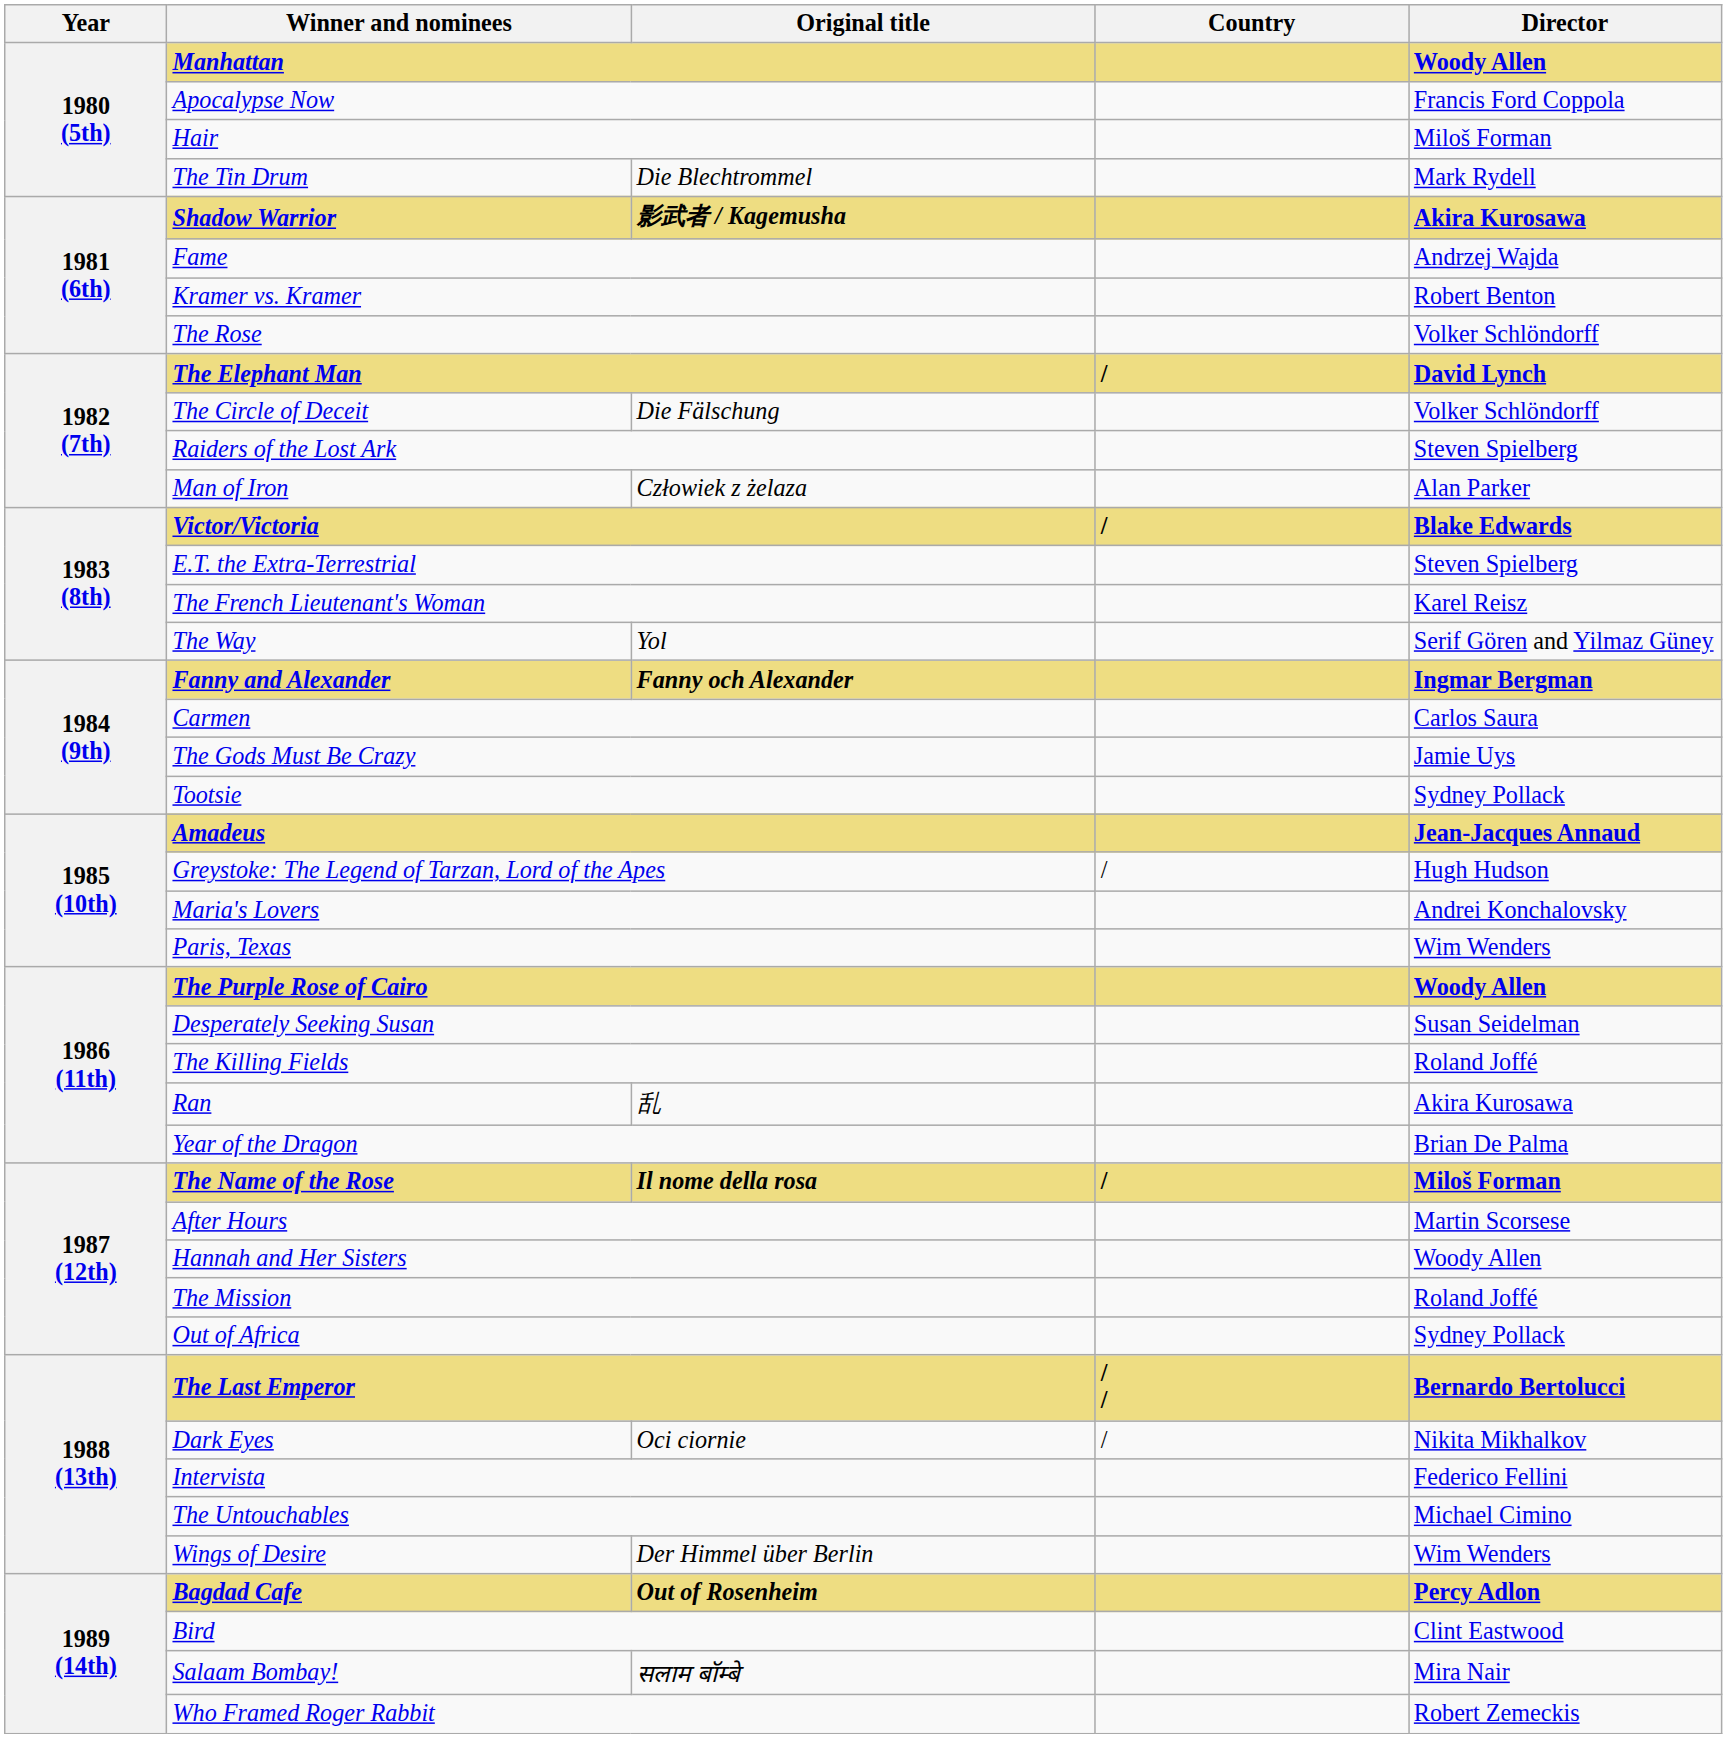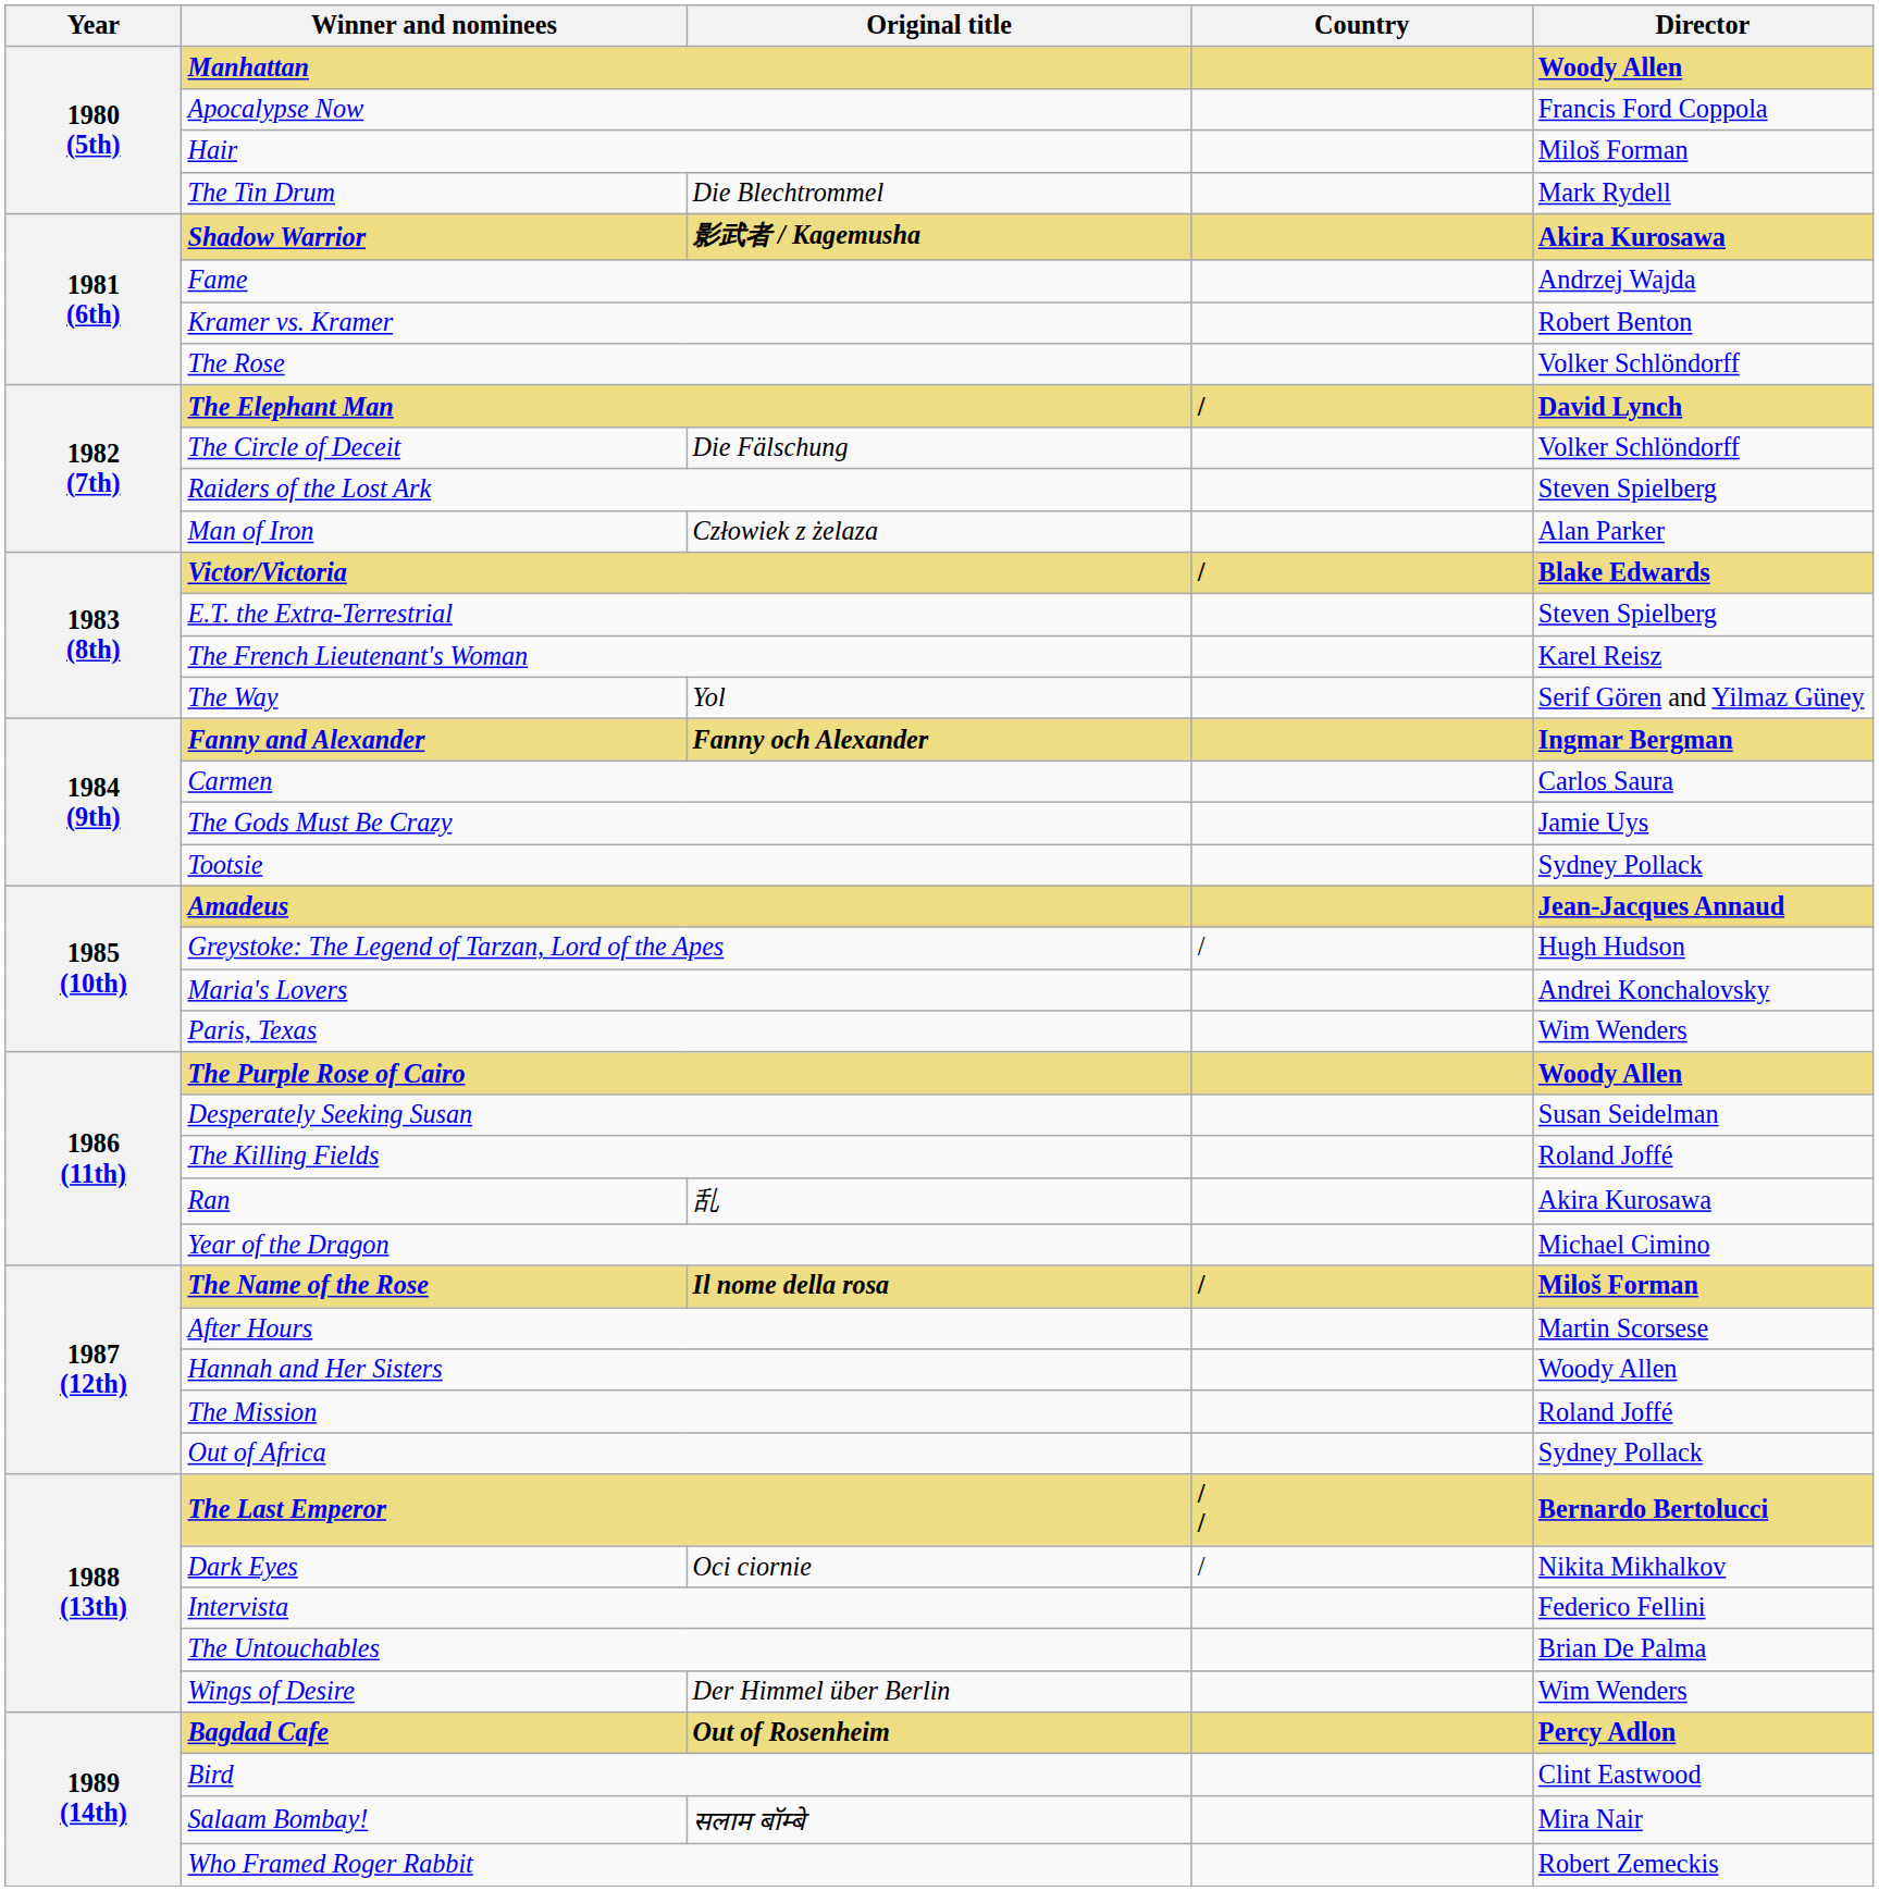Year of the Dragon | Director: Brian De Palma -> Michael Cimino
The Untouchables | Director: Michael Cimino -> Brian De Palma
